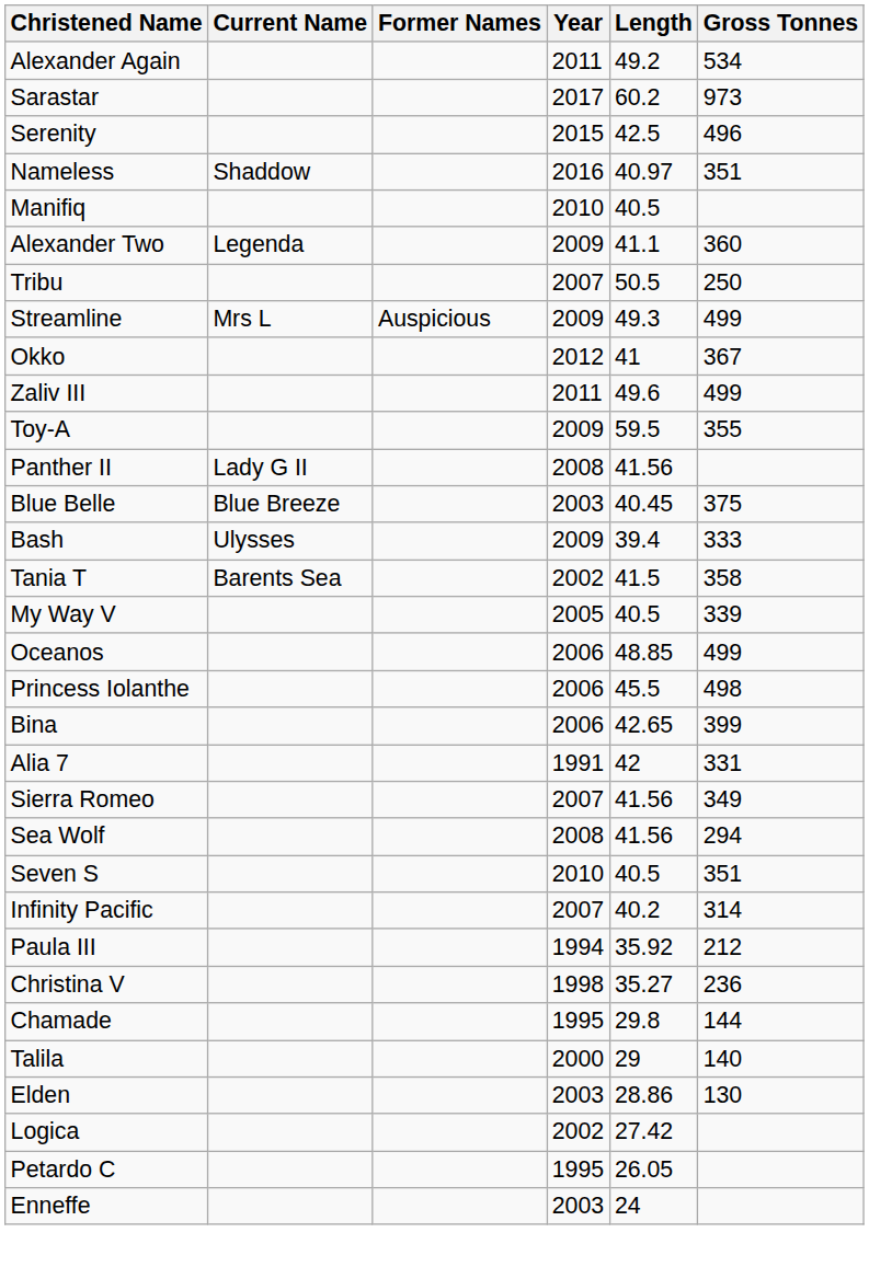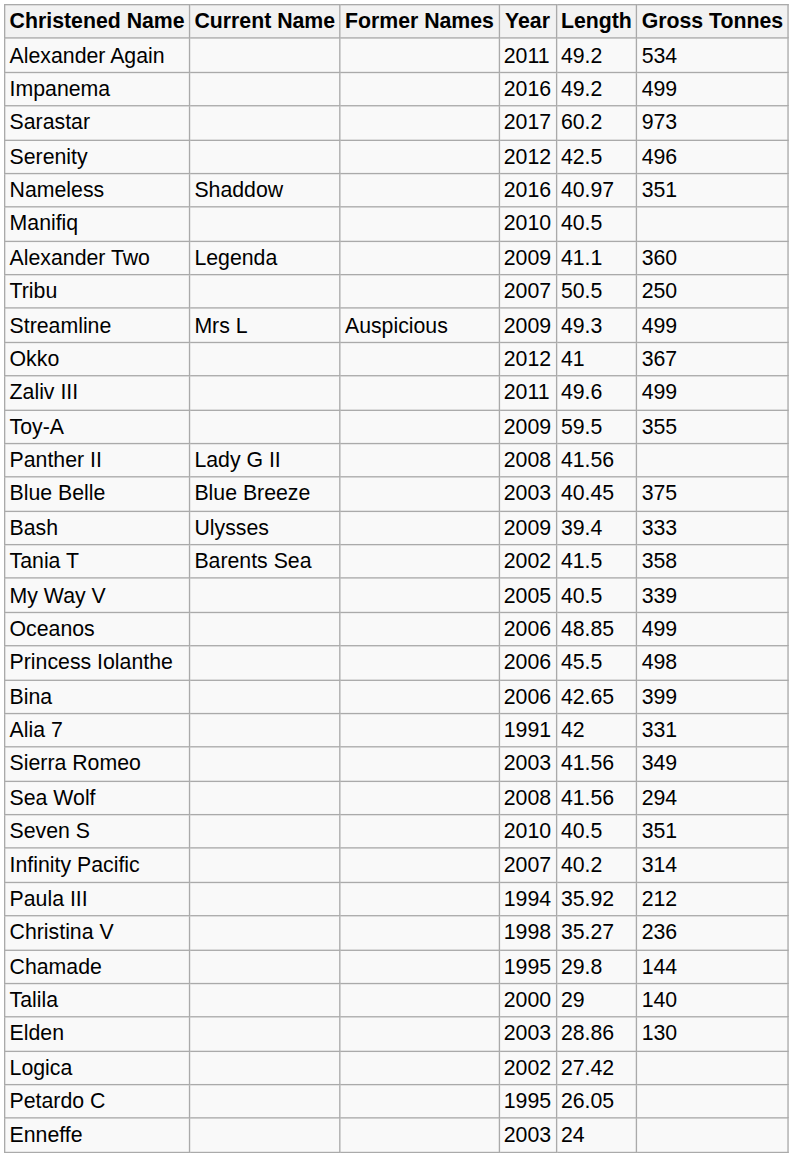+ row: Impanema | 2016 | 49.2 | 499
Serenity | Year: 2015 -> 2012
Sierra Romeo | Year: 2007 -> 2003
